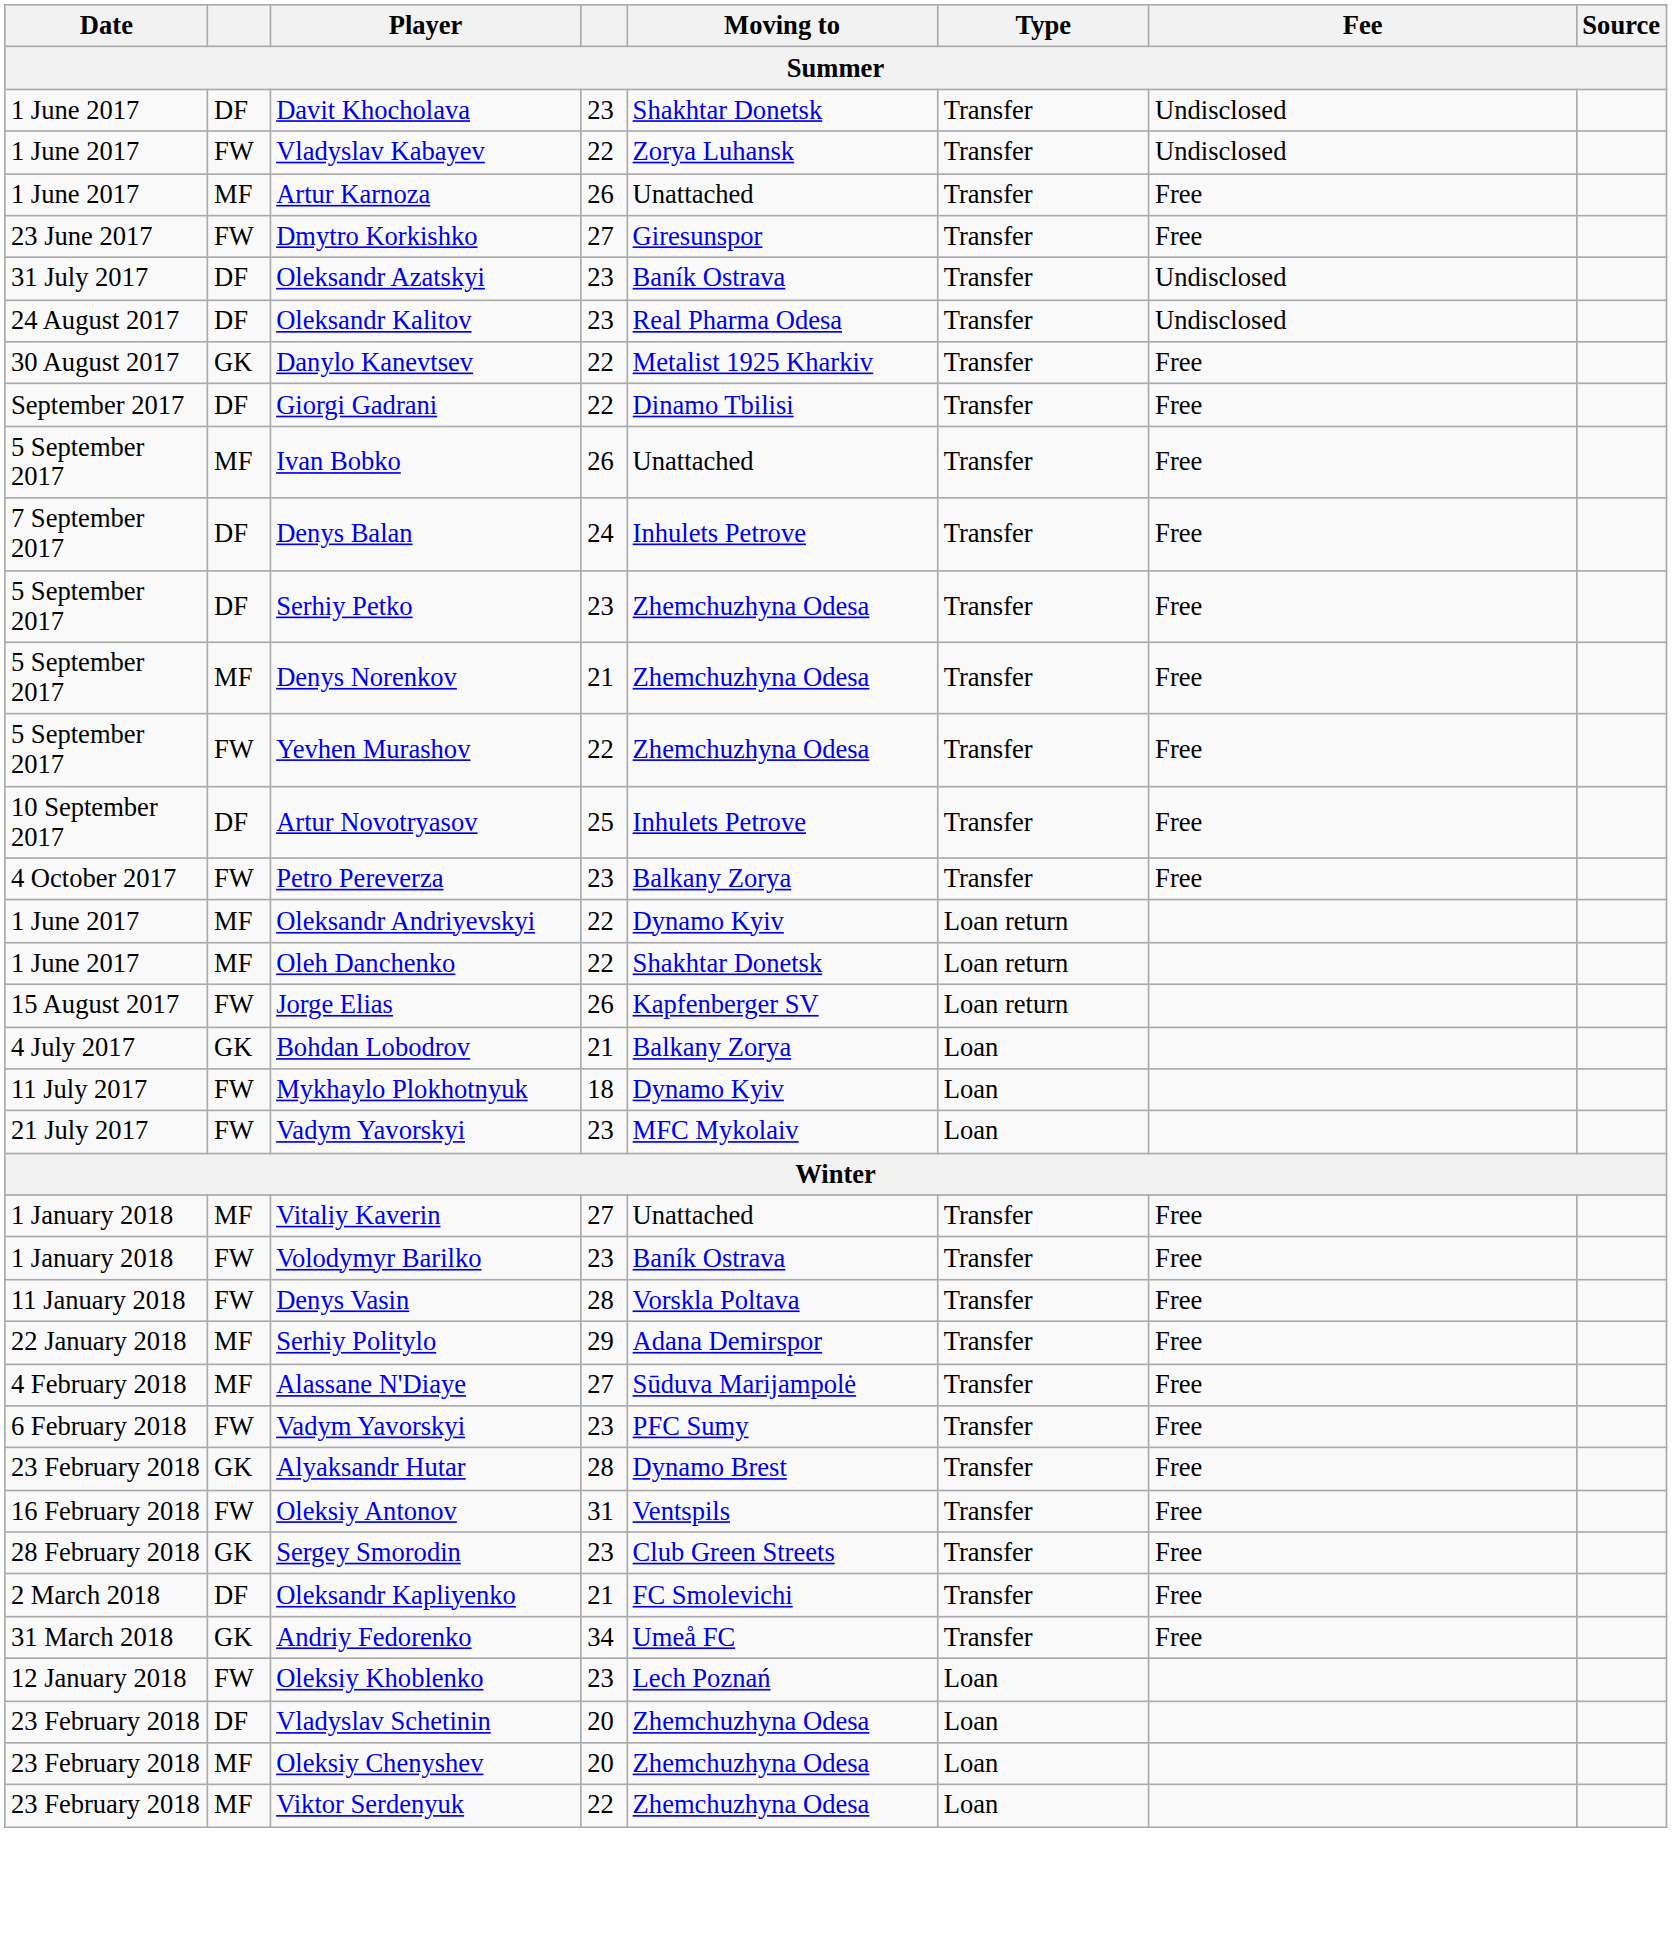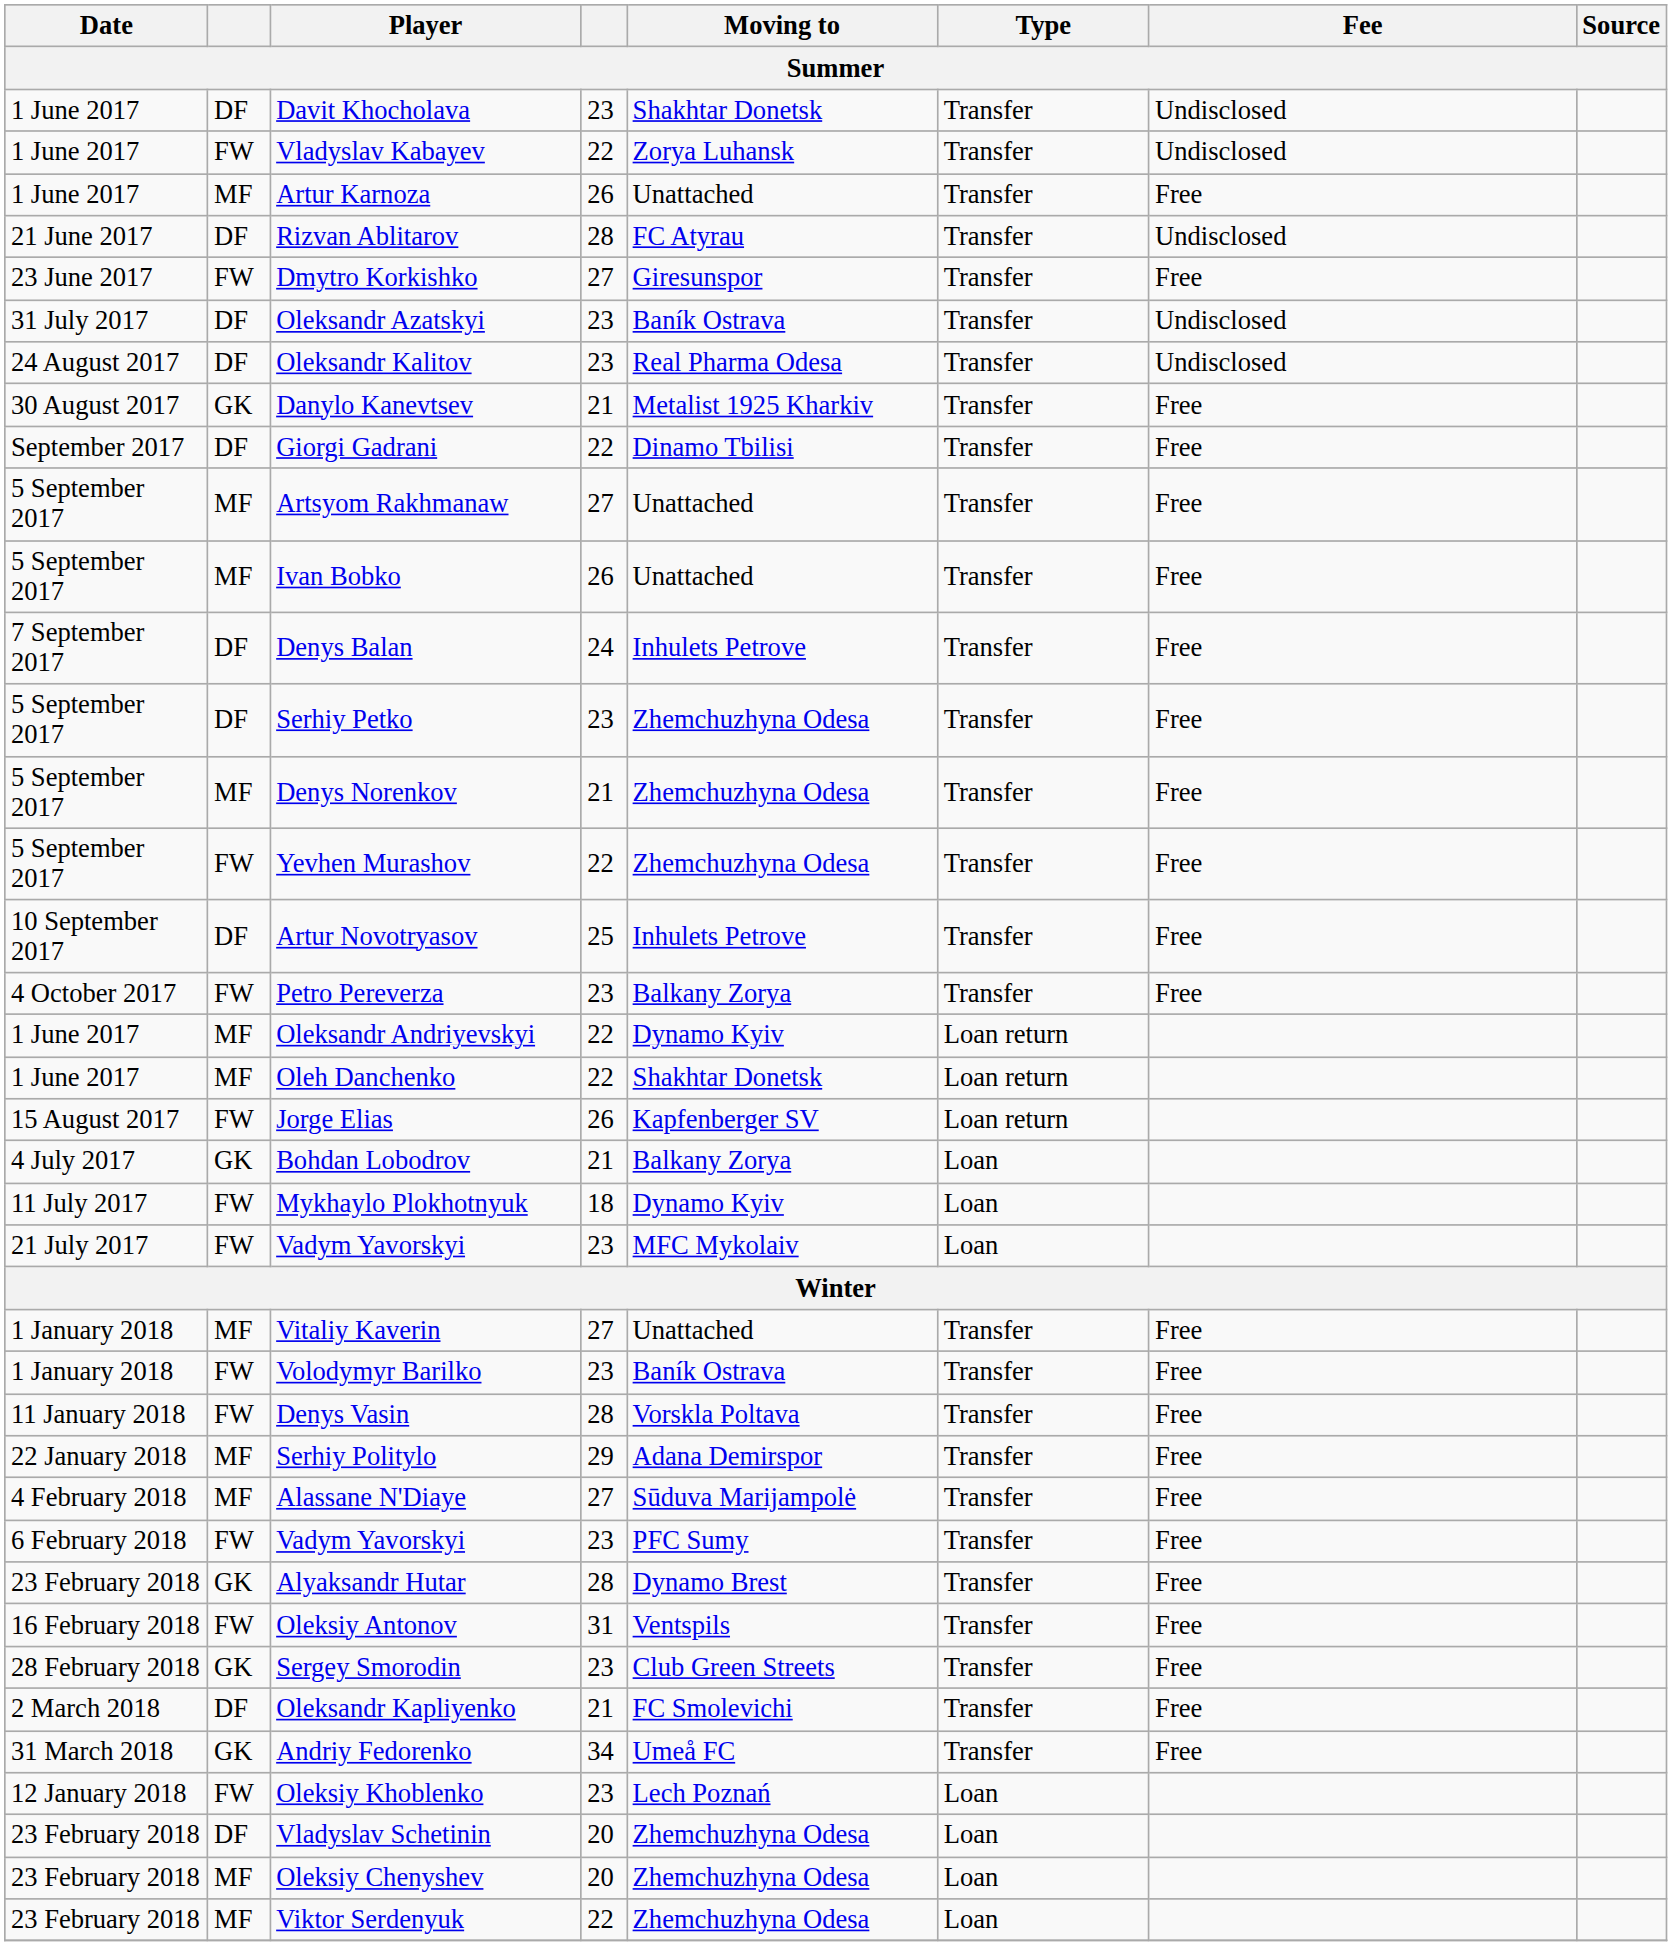+ row: 21 June 2017 | DF | Rizvan Ablitarov | 28 | FC Atyrau | Transfer | Undisclosed
Danylo Kanevtsev | column 4: 22 -> 21
+ row: 5 September 2017 | MF | Artsyom Rakhmanaw | 27 | Unattached | Transfer | Free
